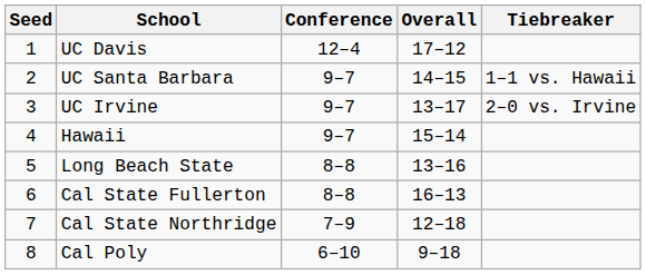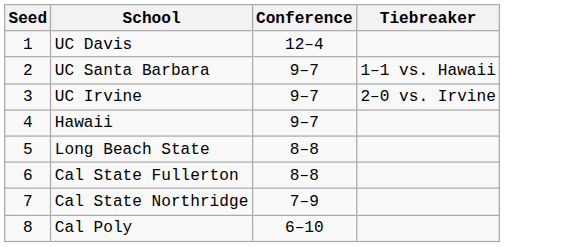- column: Overall | 17–12 | 14–15 | 13–17 | 15–14 | 13–16 | 16–13 | 12–18 | 9–18
